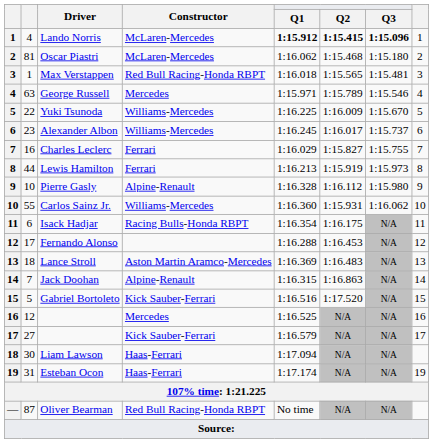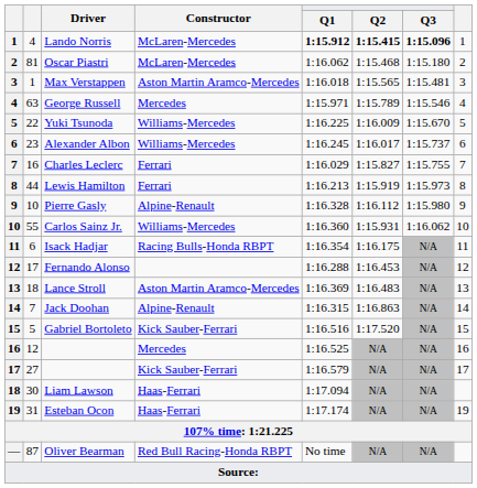Max Verstappen | Constructor: Red Bull Racing-Honda RBPT -> Aston Martin Aramco-Mercedes
